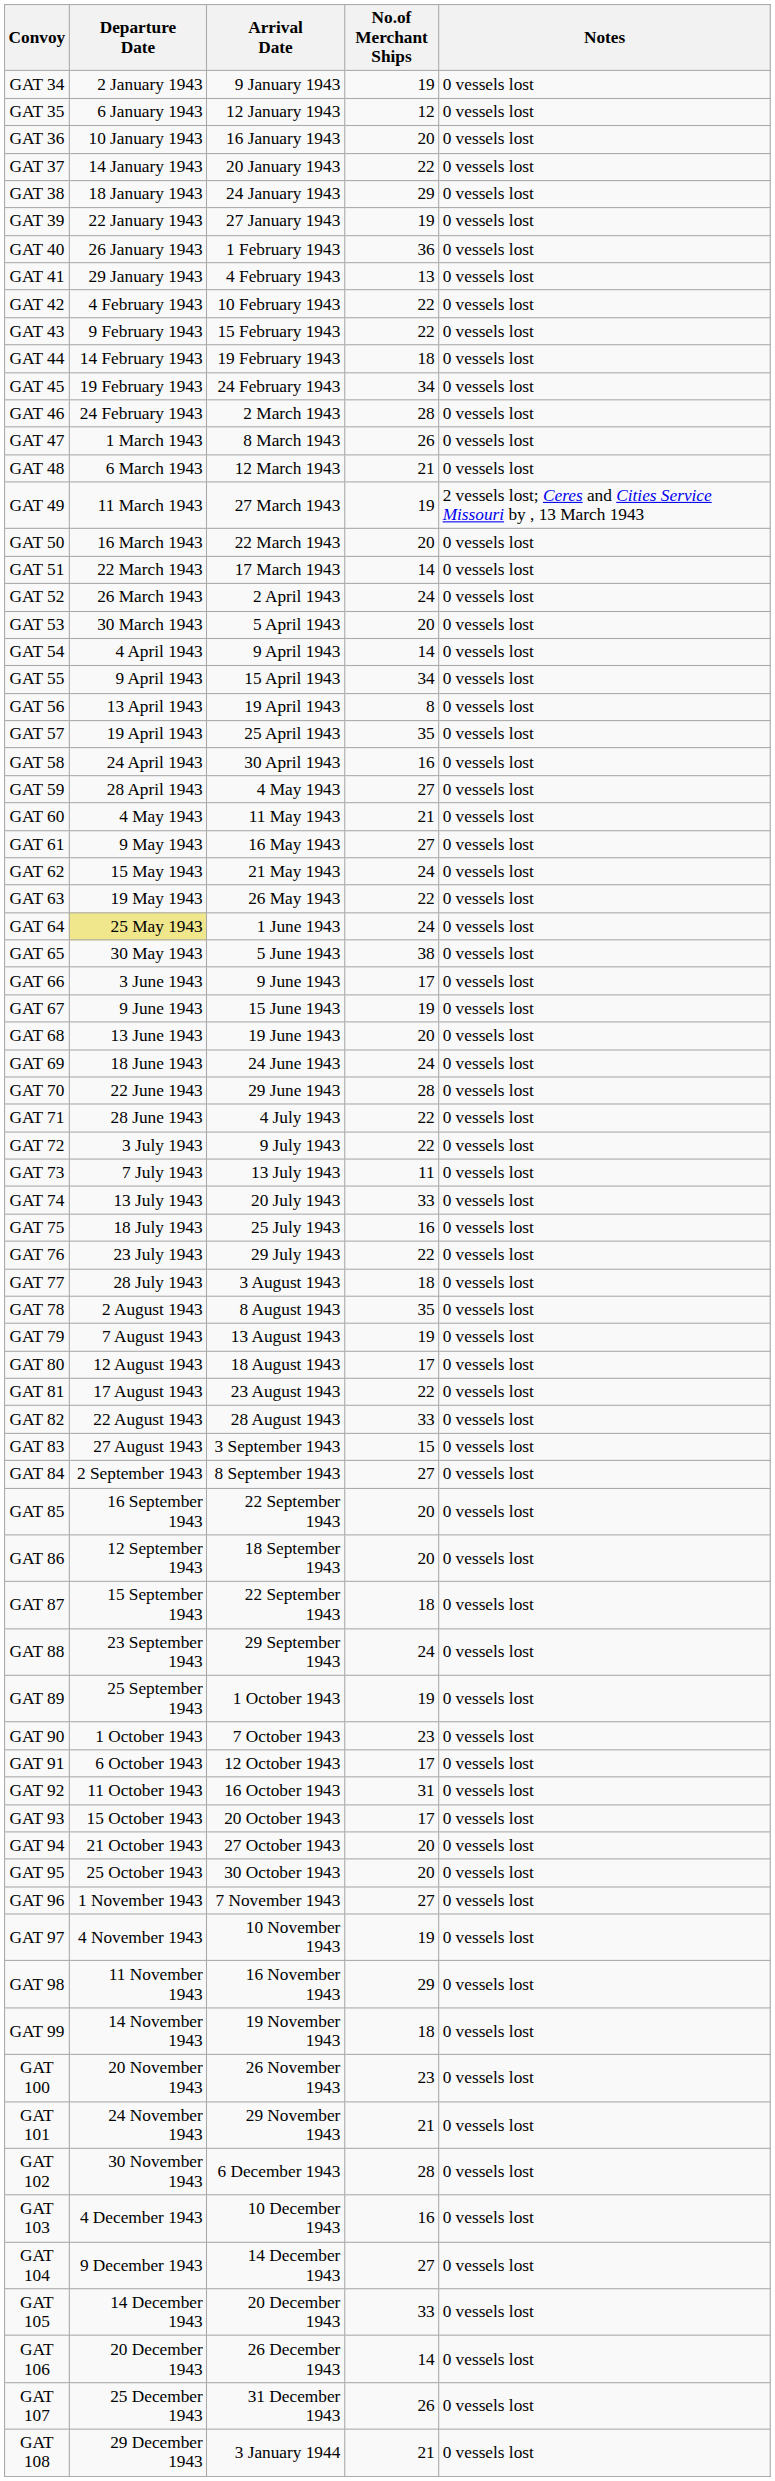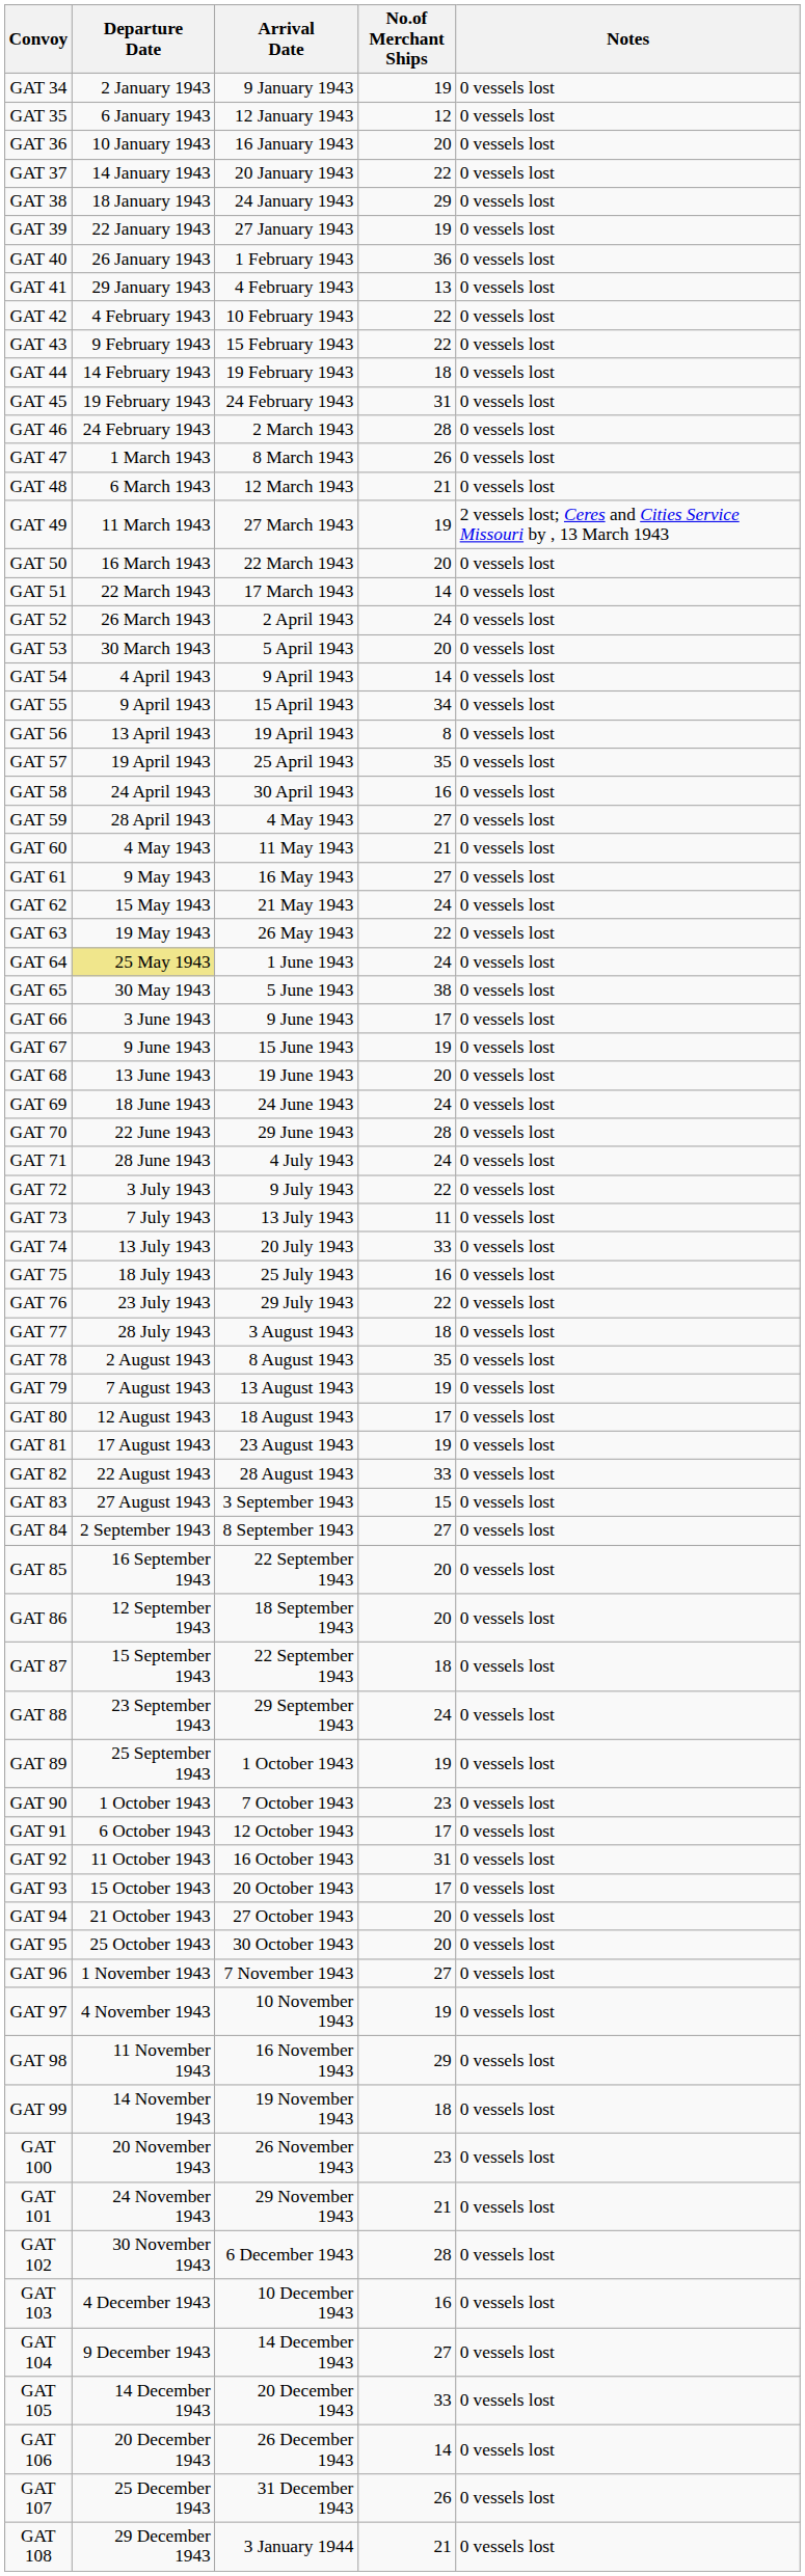GAT 45 | No.of Merchant Ships: 34 -> 31
GAT 71 | No.of Merchant Ships: 22 -> 24
GAT 81 | No.of Merchant Ships: 22 -> 19
